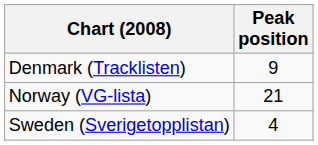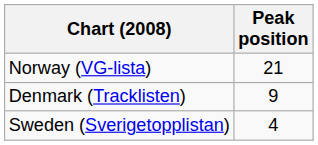rows swapped: Denmark (Tracklisten) <-> Norway (VG-lista)
